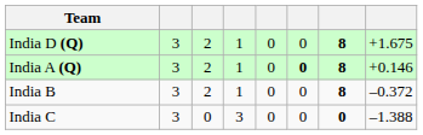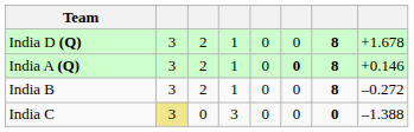India D (Q) | column 8: +1.675 -> +1.678
India B | column 8: –0.372 -> –0.272
India C | column 2: no background -> khaki background
